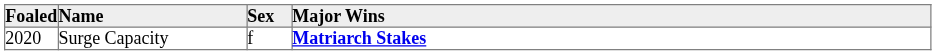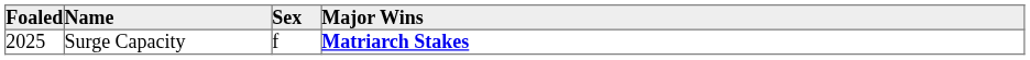Surge Capacity | Foaled: 2020 -> 2025
